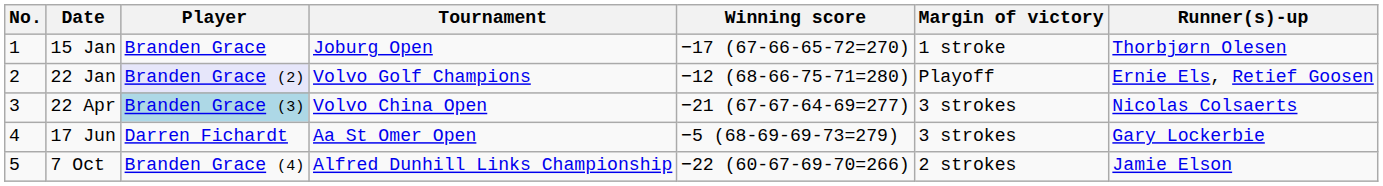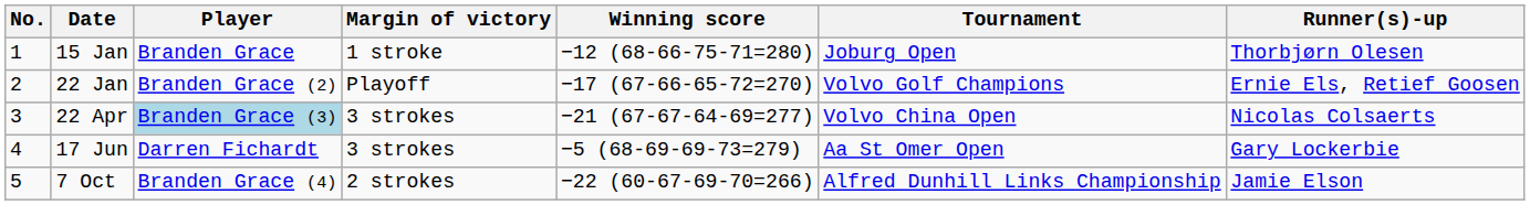columns swapped: Tournament <-> Margin of victory
15 Jan | Winning score: −17 (67-66-65-72=270) -> −12 (68-66-75-71=280)
22 Jan | Player: lavender background -> no background
22 Jan | Winning score: −12 (68-66-75-71=280) -> −17 (67-66-65-72=270)
